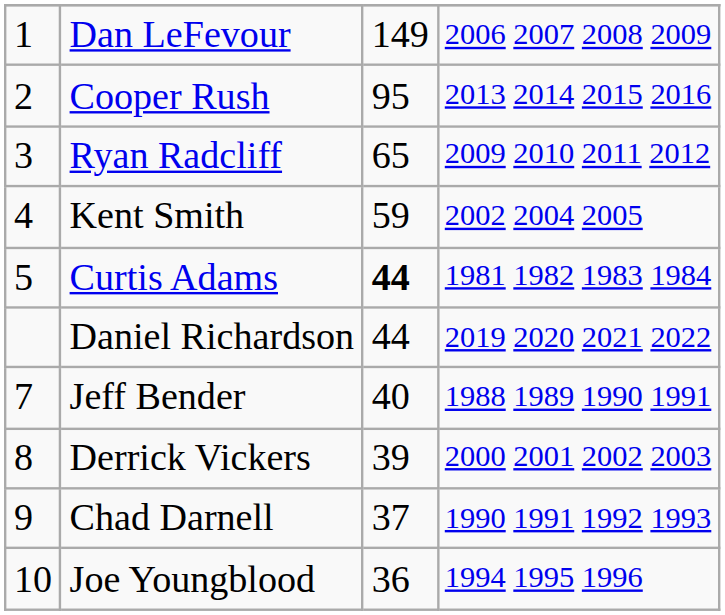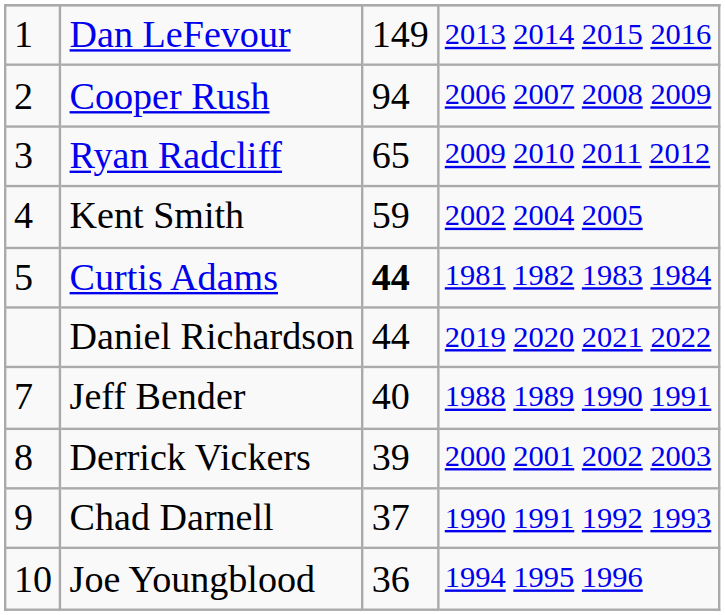Dan LeFevour | column 4: 2006 2007 2008 2009 -> 2013 2014 2015 2016
Cooper Rush | column 3: 95 -> 94
Cooper Rush | column 4: 2013 2014 2015 2016 -> 2006 2007 2008 2009
